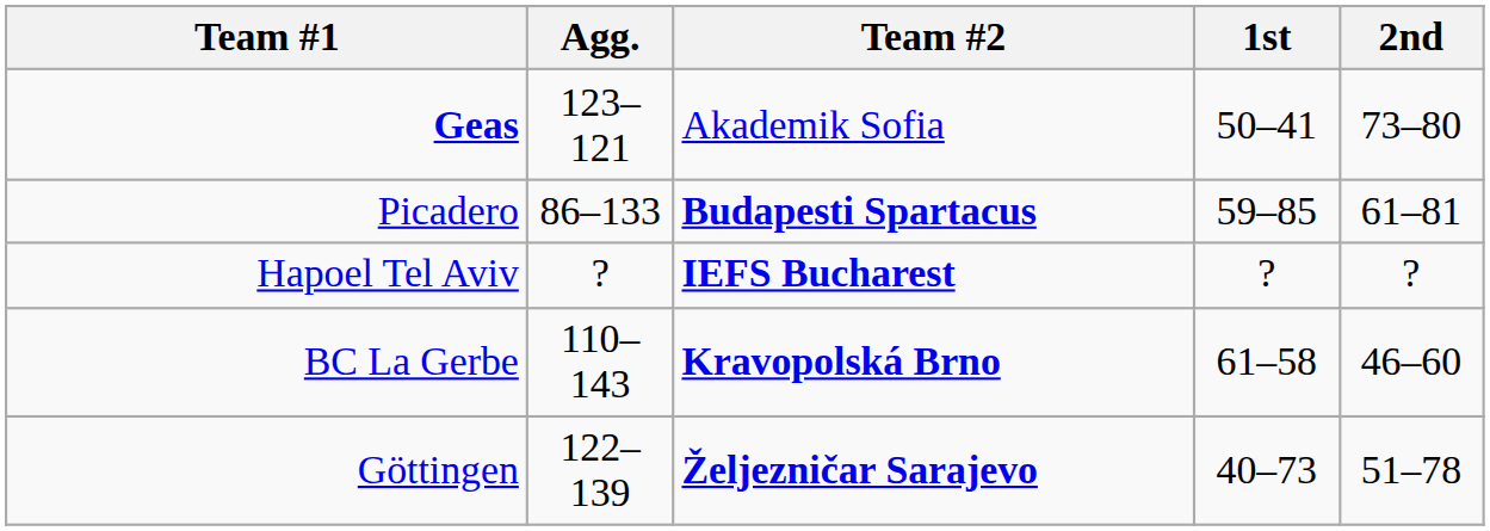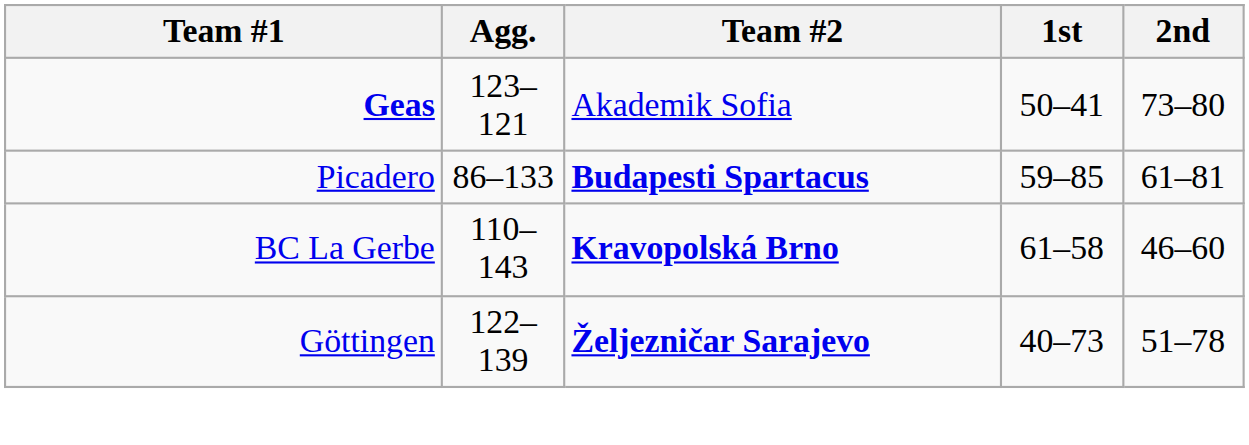- row: Hapoel Tel Aviv | ? | IEFS Bucharest | ? | ?
